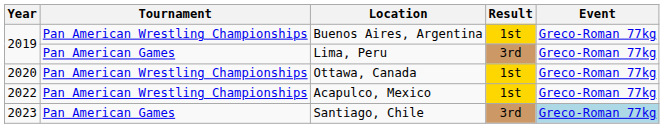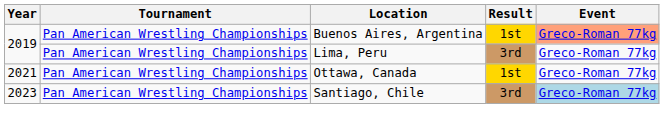Buenos Aires, Argentina | Event: no background -> lightsalmon background
Lima, Peru | Tournament: Pan American Games -> Pan American Wrestling Championships
Ottawa, Canada | Year: 2020 -> 2021
- row: 2022 | Pan American Wrestling Championships | Acapulco, Mexico | 1st | Greco-Roman 77kg
Santiago, Chile | Tournament: Pan American Games -> Pan American Wrestling Championships
